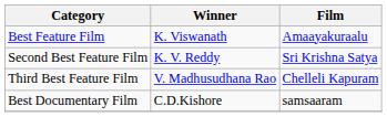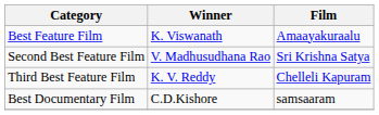Second Best Feature Film | Winner: K. V. Reddy -> V. Madhusudhana Rao
Third Best Feature Film | Winner: V. Madhusudhana Rao -> K. V. Reddy
